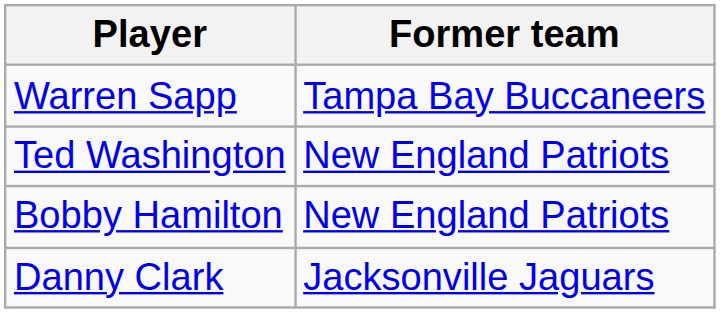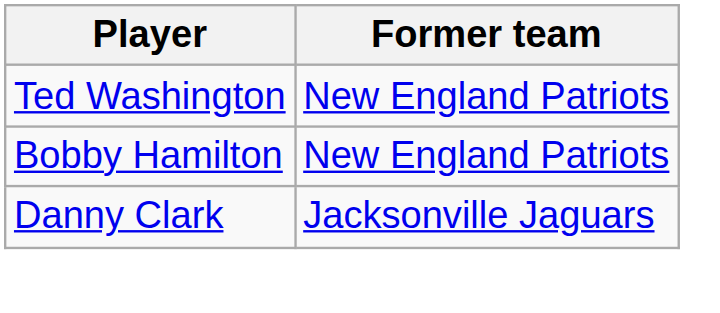- row: Warren Sapp | Tampa Bay Buccaneers
